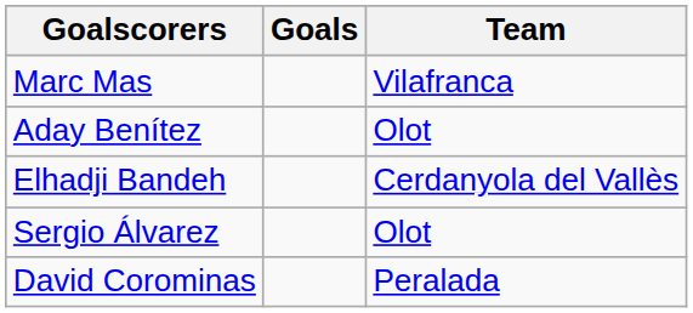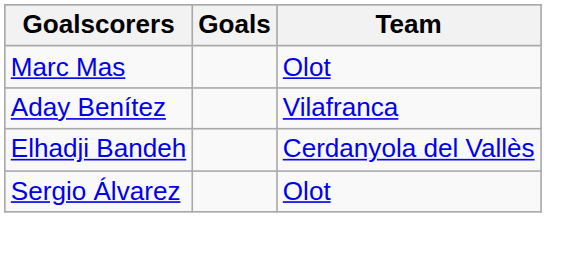Marc Mas | Team: Vilafranca -> Olot
Aday Benítez | Team: Olot -> Vilafranca
- row: David Corominas | Peralada
